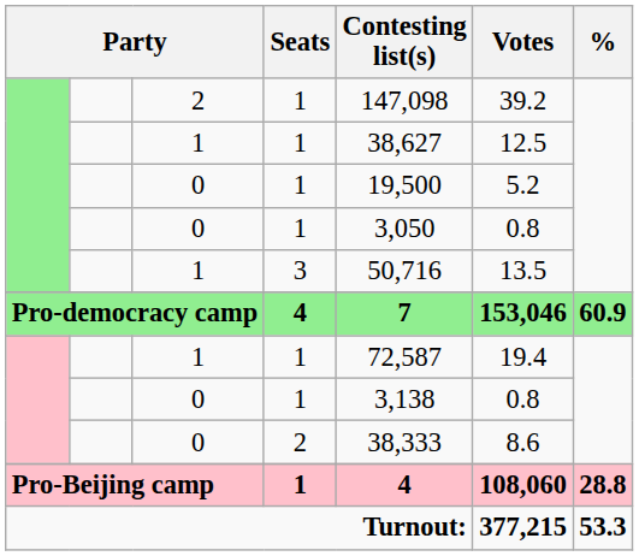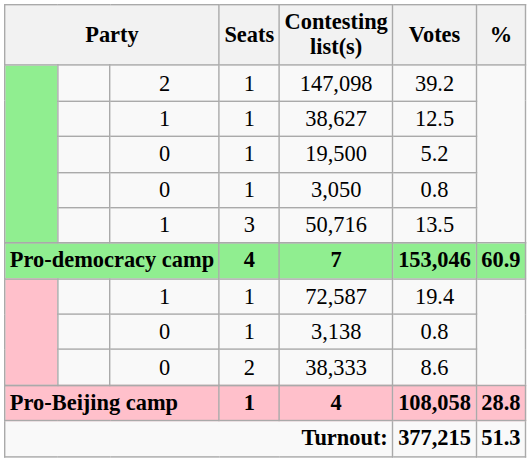Pro-Beijing camp | Votes: 108,060 -> 108,058
Turnout: | %: 53.3 -> 51.3
